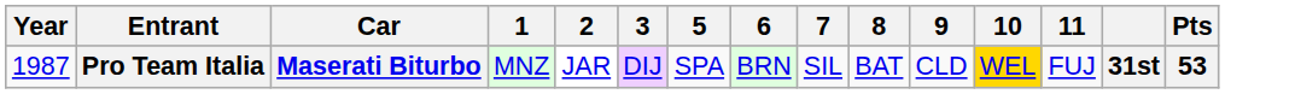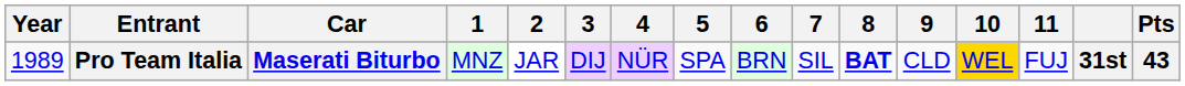+ column: 4 | NÜR
Pro Team Italia | Year: 1987 -> 1989
Pro Team Italia | 8: normal -> bold
Pro Team Italia | Pts: 53 -> 43
